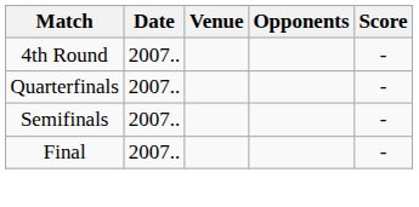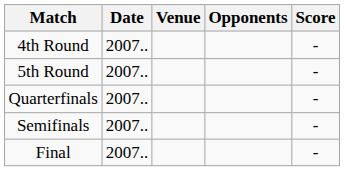+ row: 5th Round | 2007.. | -
